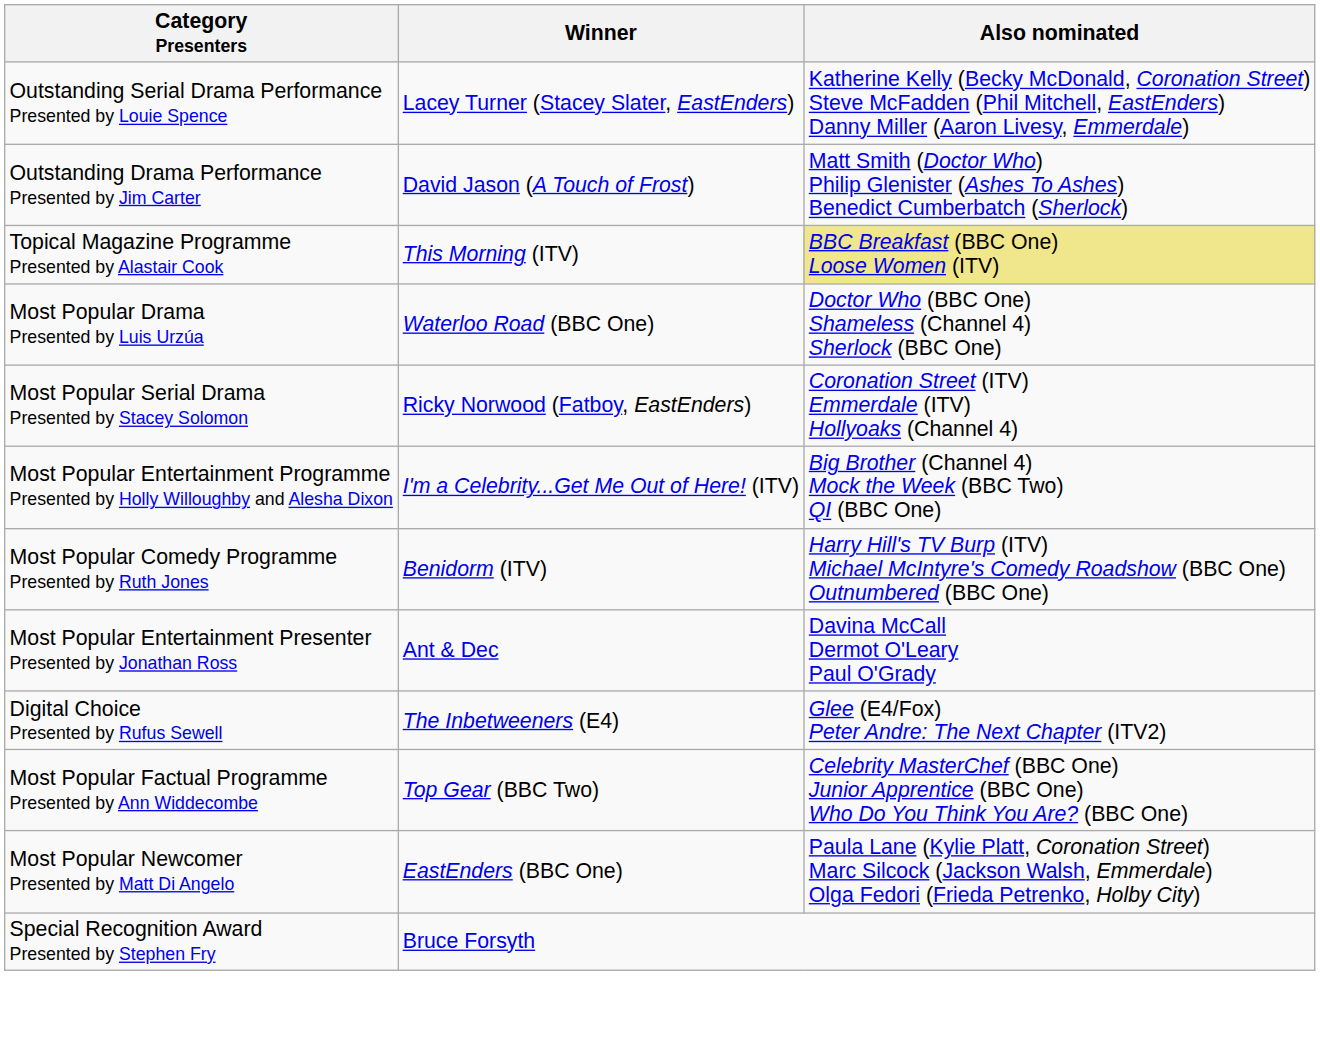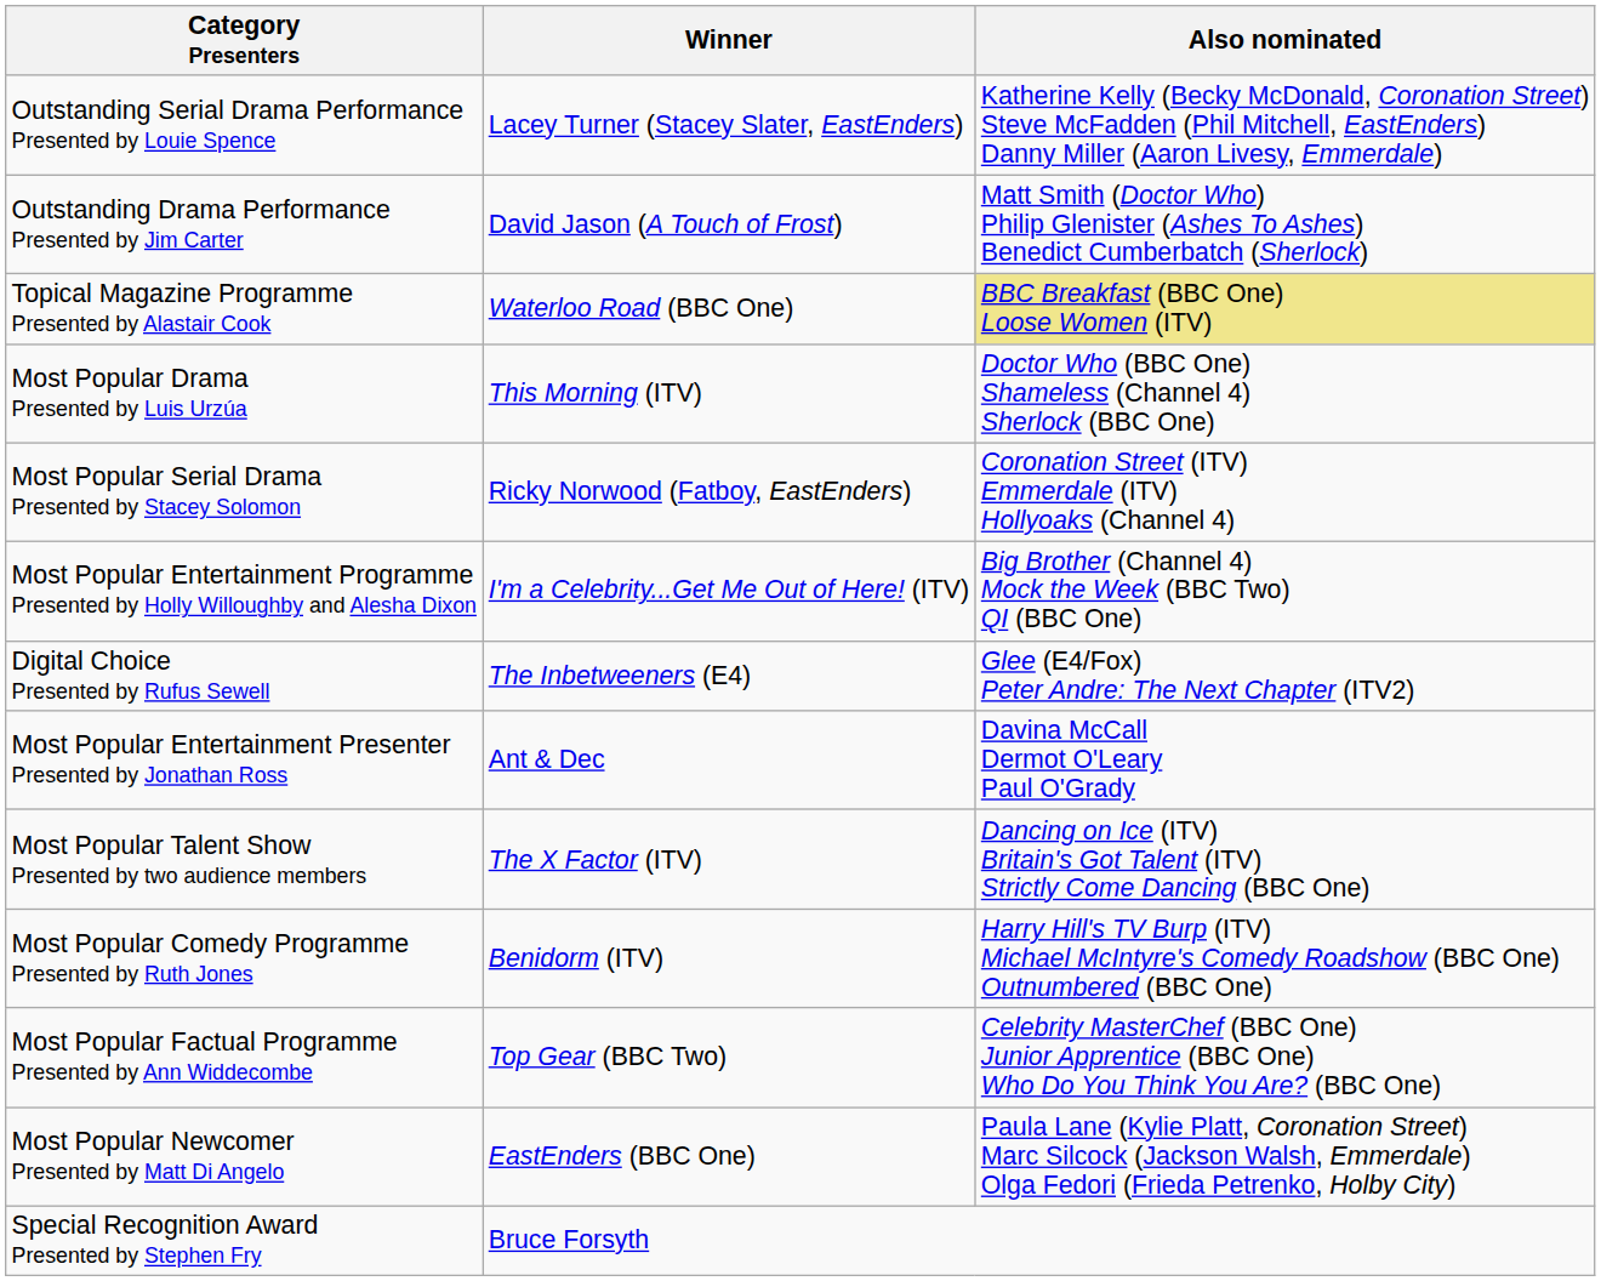Topical Magazine Programme Presented by Alastair Cook | Winner: This Morning (ITV) -> Waterloo Road (BBC One)
Most Popular Drama Presented by Luis Urzúa | Winner: Waterloo Road (BBC One) -> This Morning (ITV)
rows swapped: Digital Choice Presented by Rufus Sewell <-> Most Popular Comedy Programme Presented by Ruth Jones
+ row: Most Popular Talent Show Presented by two audience members | The X Factor (ITV) | Dancing on Ice (ITV) Britain's Got Talent (ITV) Strictly Come Dancing (BBC One)
